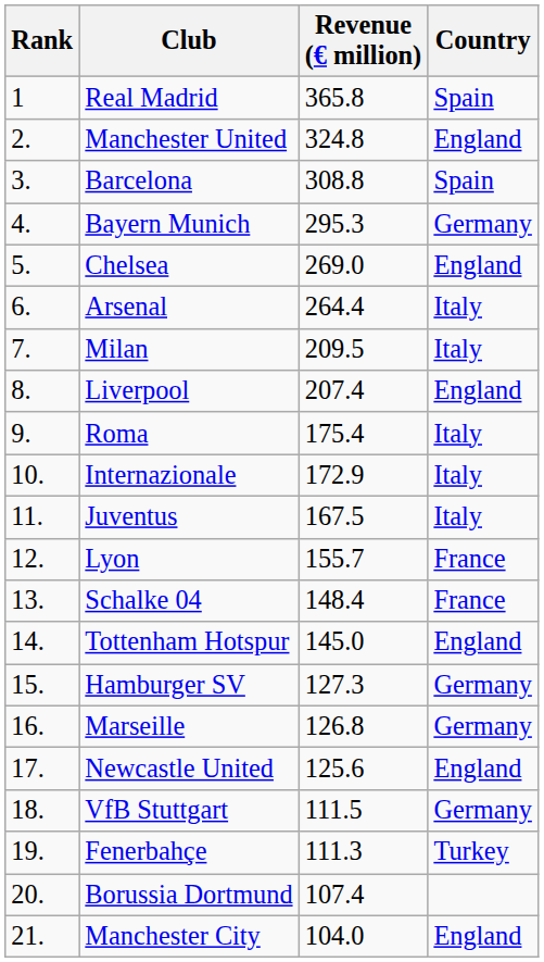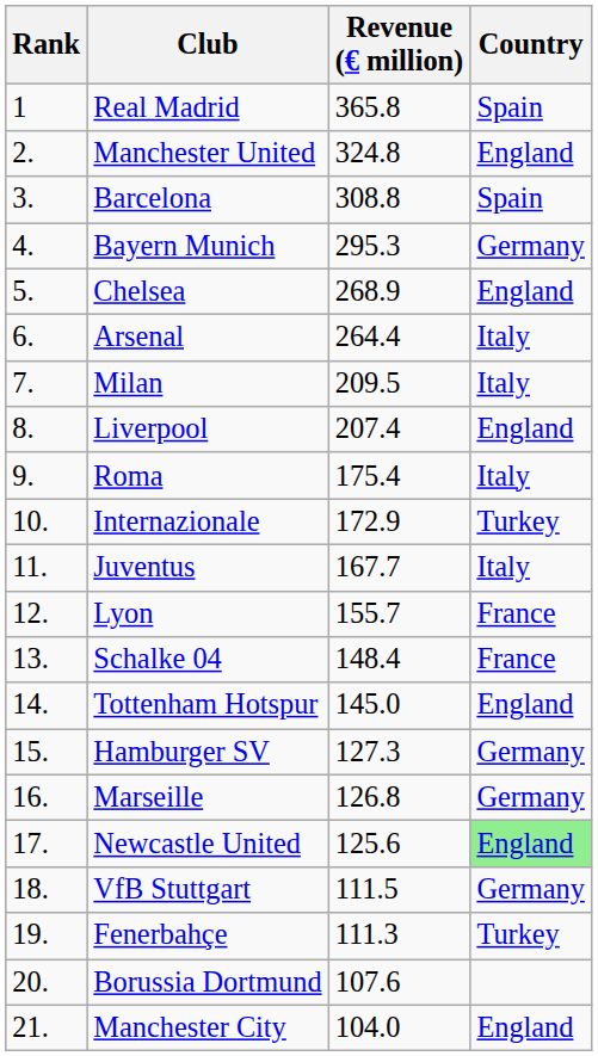Chelsea | Revenue (€ million): 269.0 -> 268.9
Internazionale | Country: Italy -> Turkey
Juventus | Revenue (€ million): 167.5 -> 167.7
Newcastle United | Country: no background -> lightgreen background
Borussia Dortmund | Revenue (€ million): 107.4 -> 107.6
